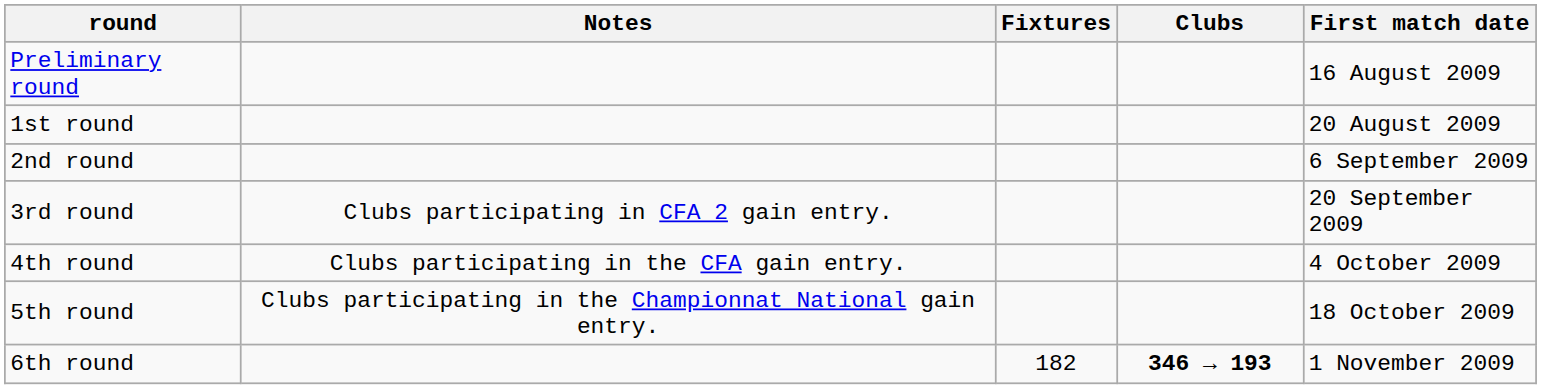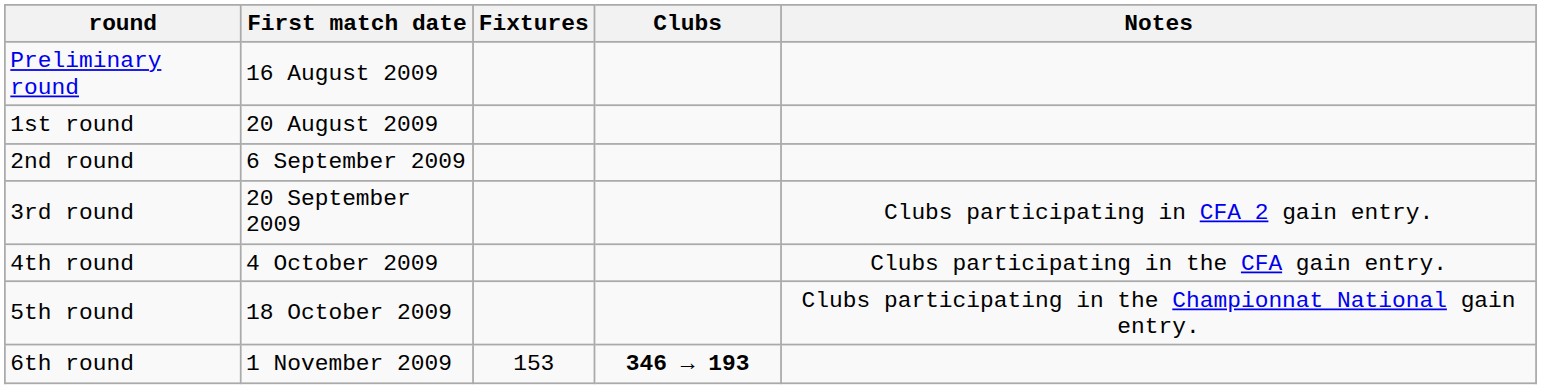columns swapped: First match date <-> Notes
6th round | Fixtures: 182 -> 153
